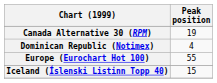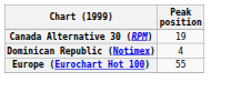- row: Iceland (Íslenski Listinn Topp 40) | 15
